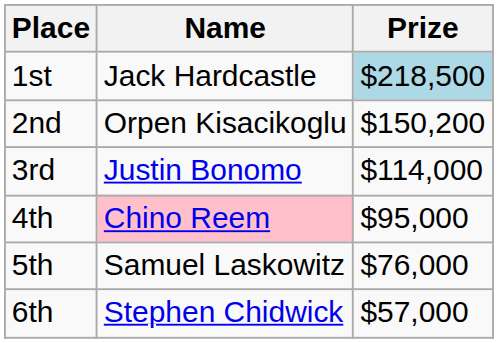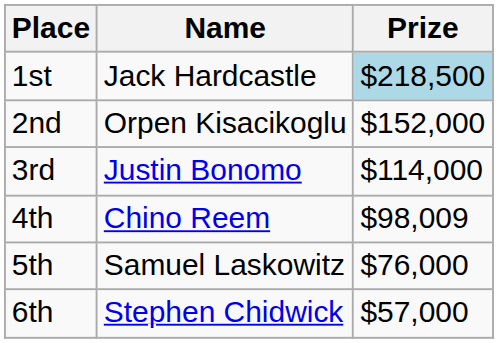2nd | Prize: $150,200 -> $152,000
4th | Name: pink background -> no background
4th | Prize: $95,000 -> $98,009
